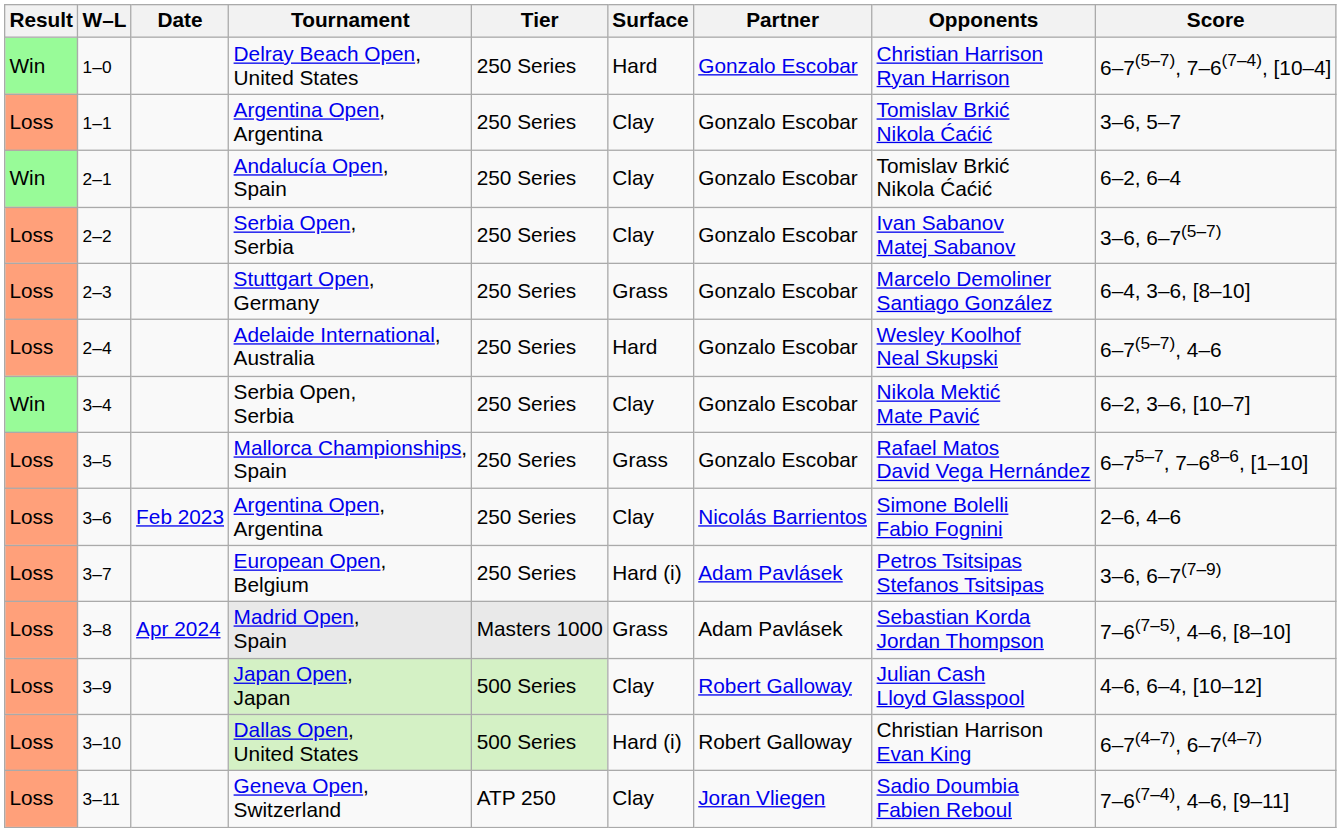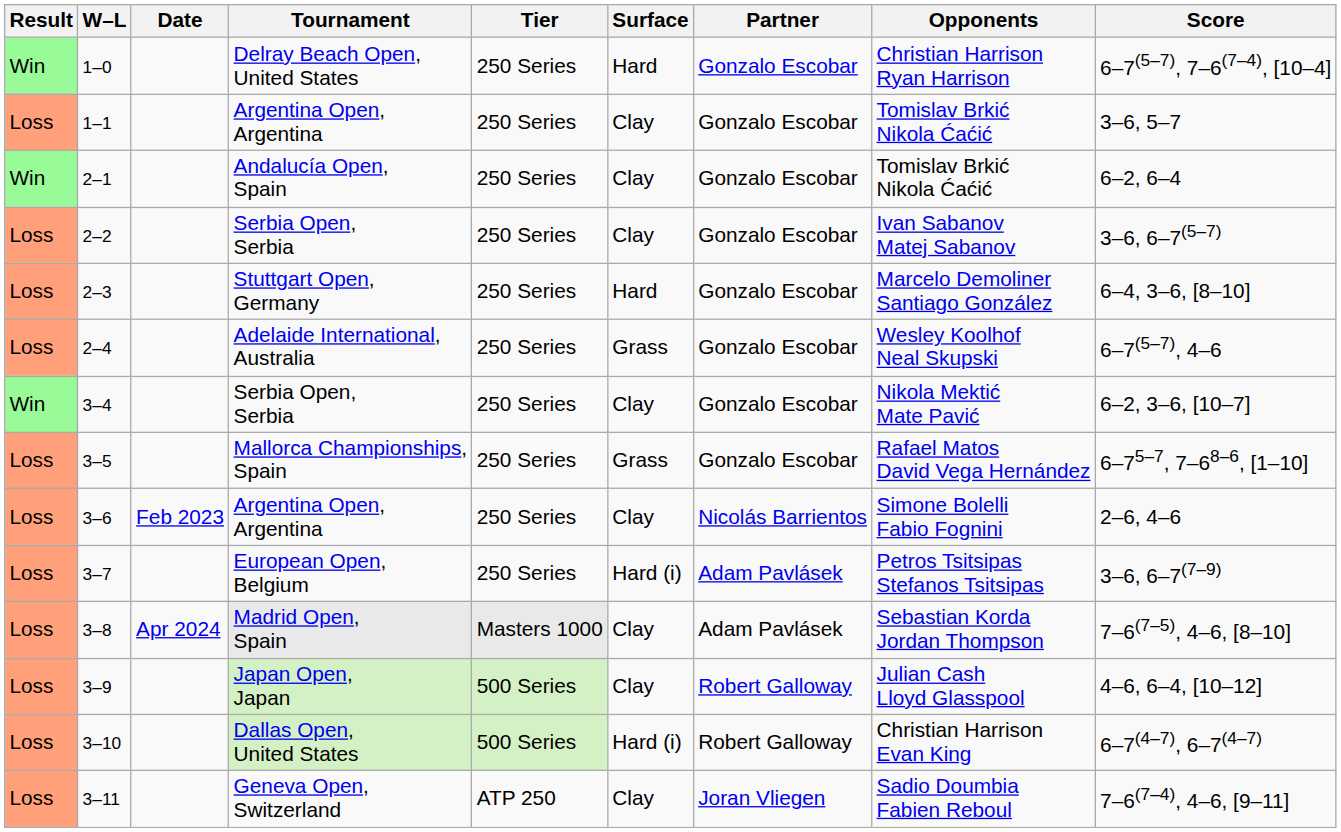2–3 | Surface: Grass -> Hard
2–4 | Surface: Hard -> Grass
3–8 | Surface: Grass -> Clay
